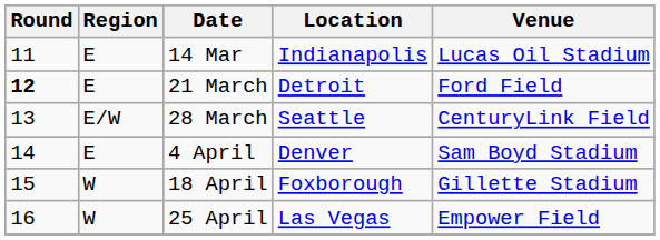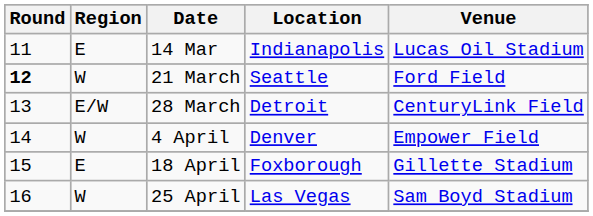21 March | Region: E -> W
21 March | Location: Detroit -> Seattle
28 March | Location: Seattle -> Detroit
4 April | Region: E -> W
4 April | Venue: Sam Boyd Stadium -> Empower Field
18 April | Region: W -> E
25 April | Venue: Empower Field -> Sam Boyd Stadium
